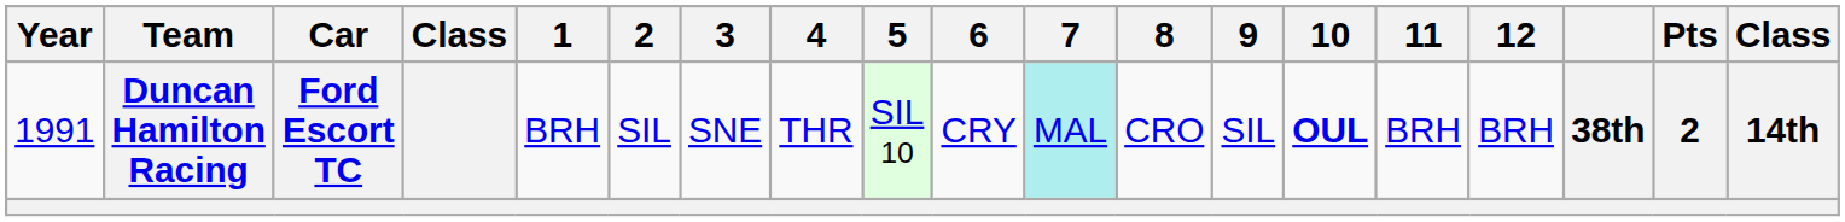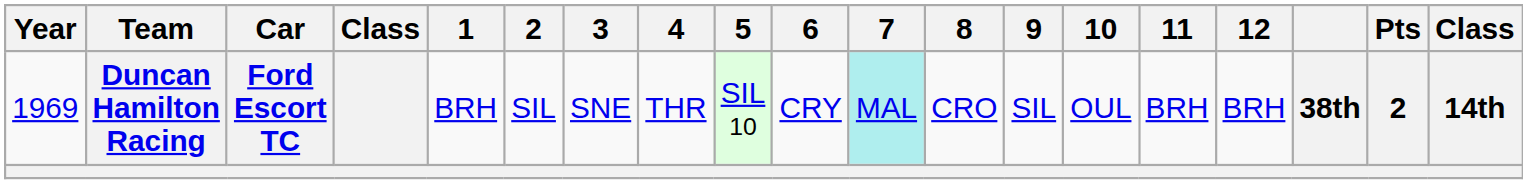Duncan Hamilton Racing | Year: 1991 -> 1969
Duncan Hamilton Racing | 10: bold -> normal
